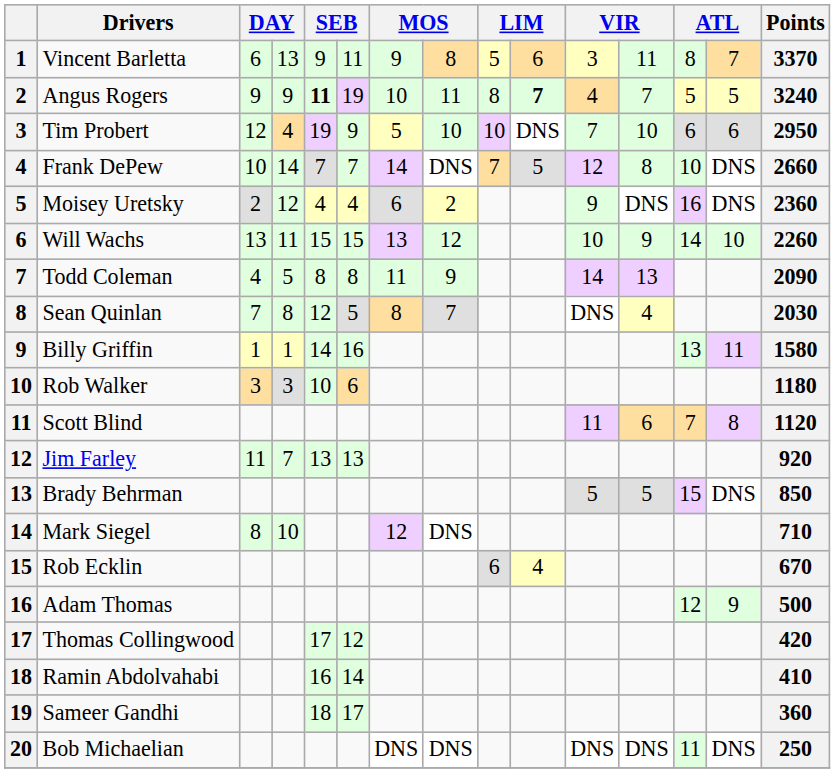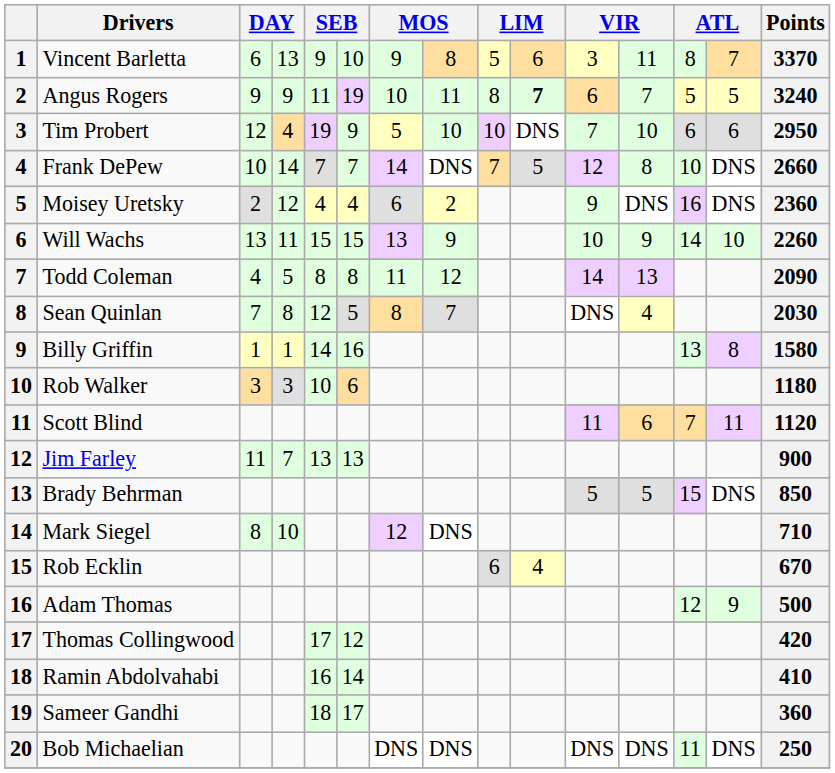Vincent Barletta | column 6: 11 -> 10
Angus Rogers | column 5: bold -> normal
Angus Rogers | column 11: 4 -> 6
Will Wachs | column 8: 12 -> 9
Todd Coleman | column 8: 9 -> 12
Billy Griffin | column 14: 11 -> 8
Scott Blind | column 14: 8 -> 11
Jim Farley | Points: 920 -> 900
